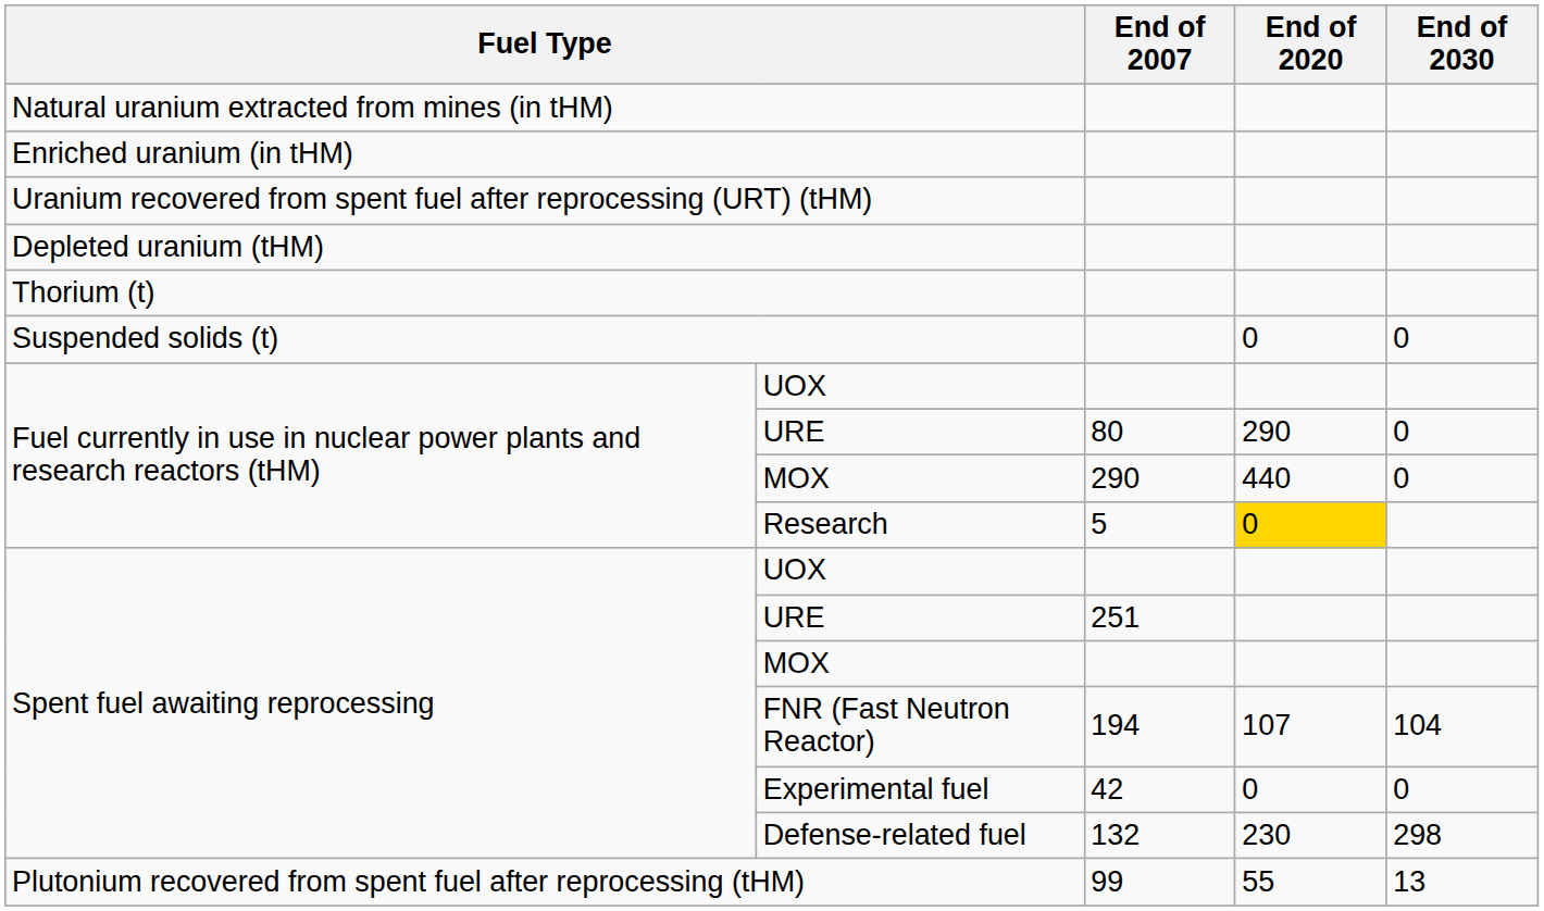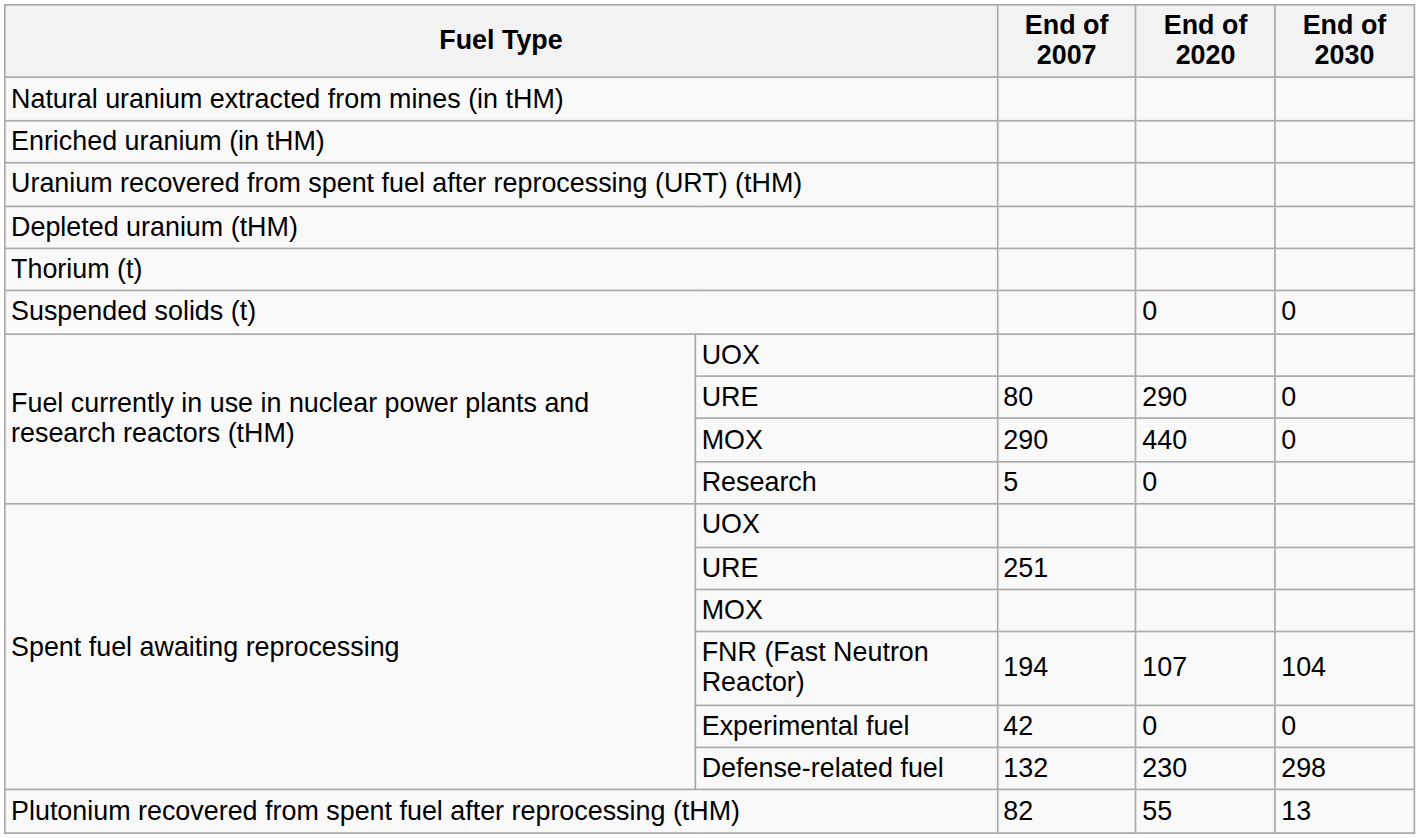Research | End of 2020: gold background -> no background
Plutonium recovered from spent fuel after reprocessing (tHM) | End of 2007: 99 -> 82
